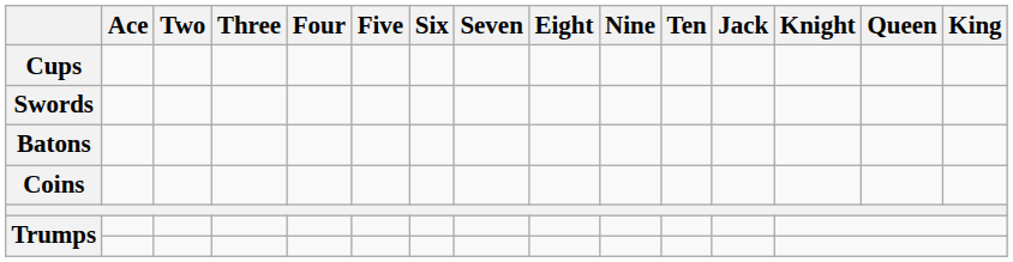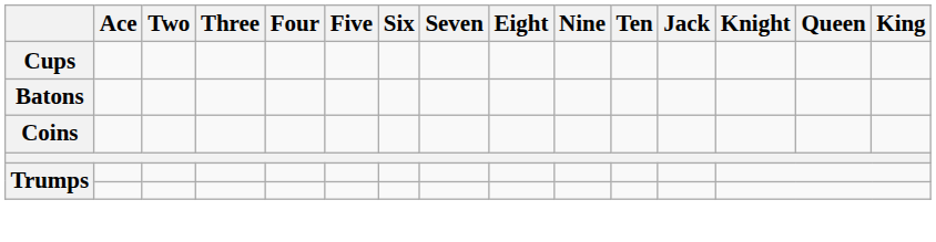- row: Swords
